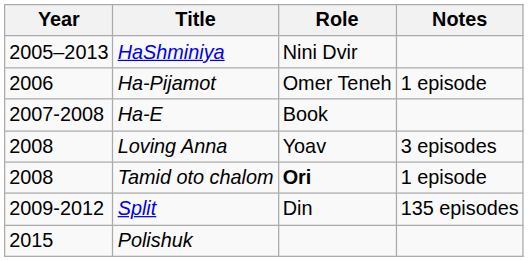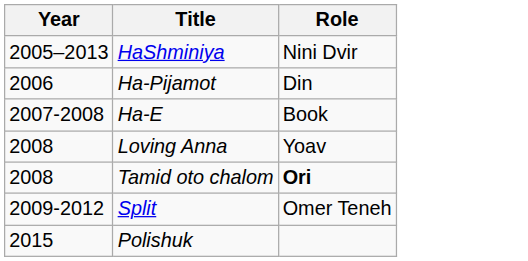- column: Notes | 1 episode | 3 episodes | 1 episode | 135 episodes
Ha-Pijamot | Role: Omer Teneh -> Din
Split | Role: Din -> Omer Teneh
